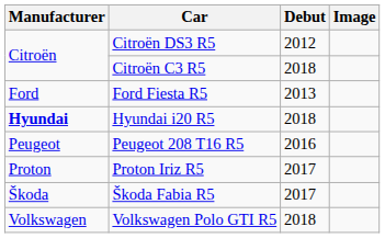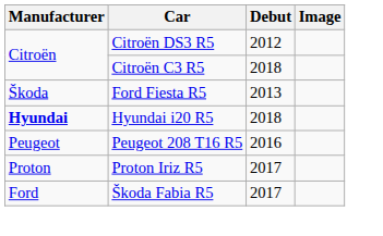Ford Fiesta R5 | Manufacturer: Ford -> Škoda
Škoda Fabia R5 | Manufacturer: Škoda -> Ford
- row: Volkswagen | Volkswagen Polo GTI R5 | 2018
